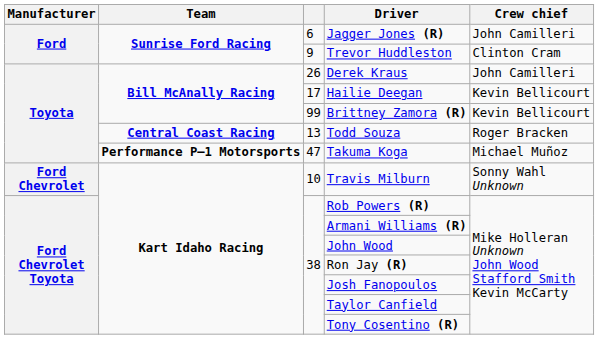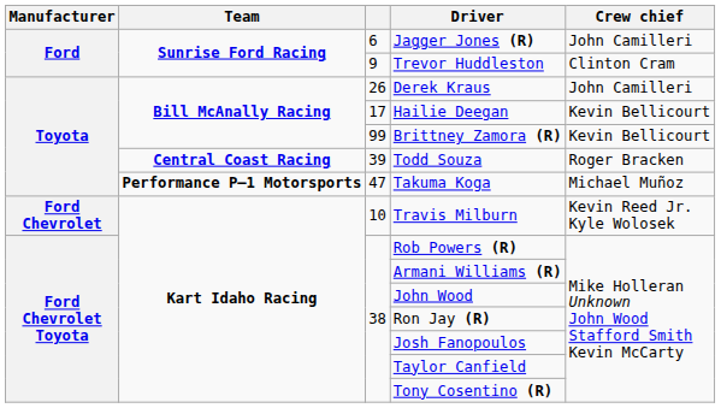Todd Souza | column 3: 13 -> 39
Travis Milburn | Crew chief: Sonny Wahl Unknown -> Kevin Reed Jr. Kyle Wolosek
